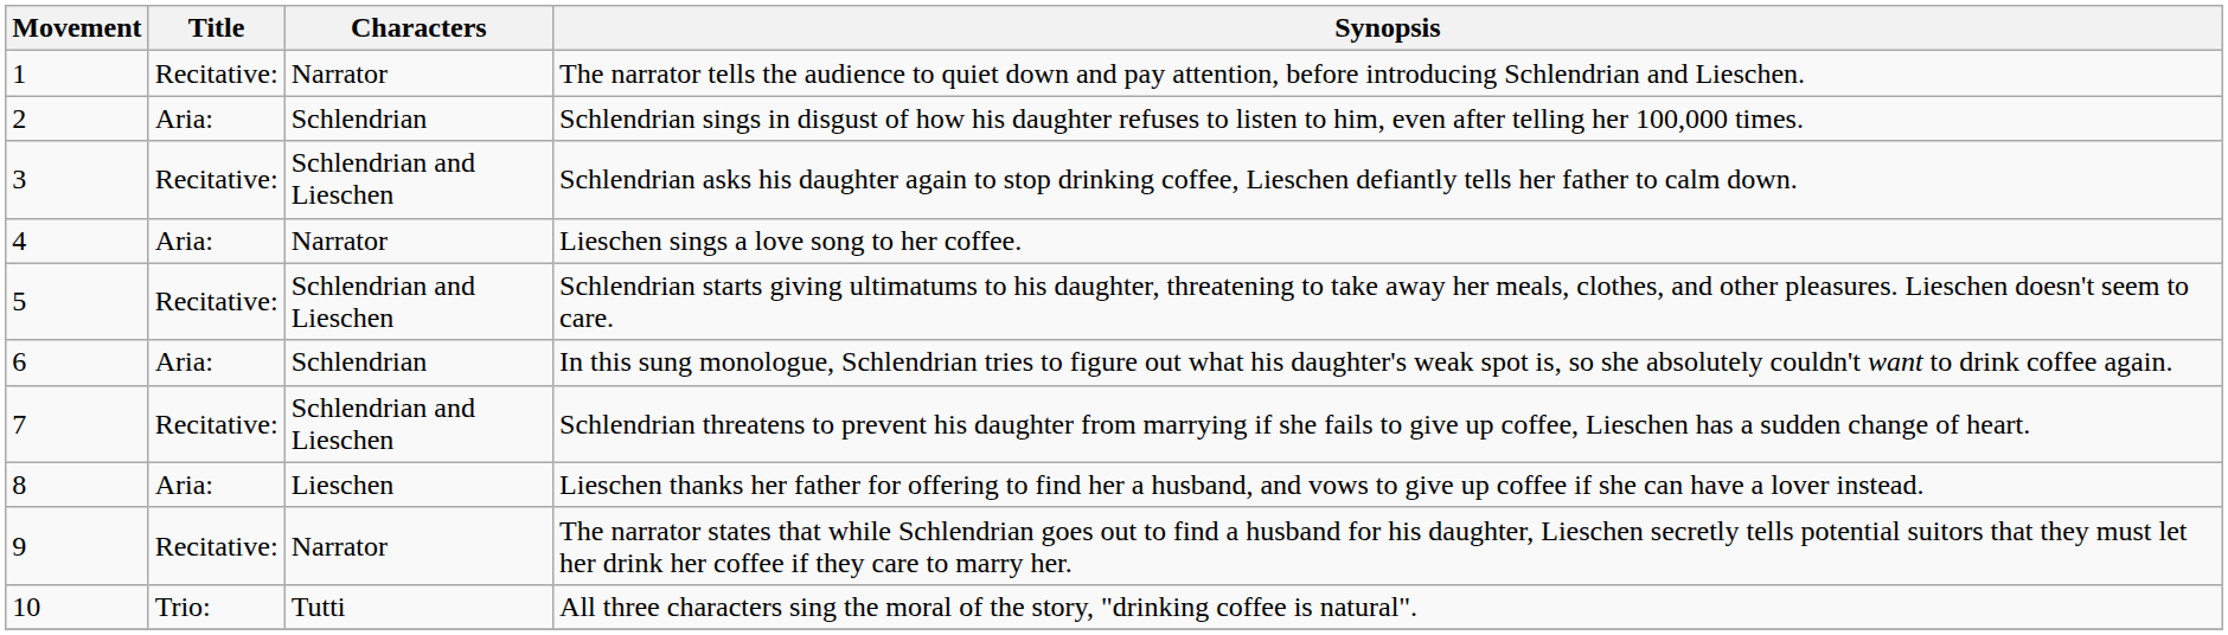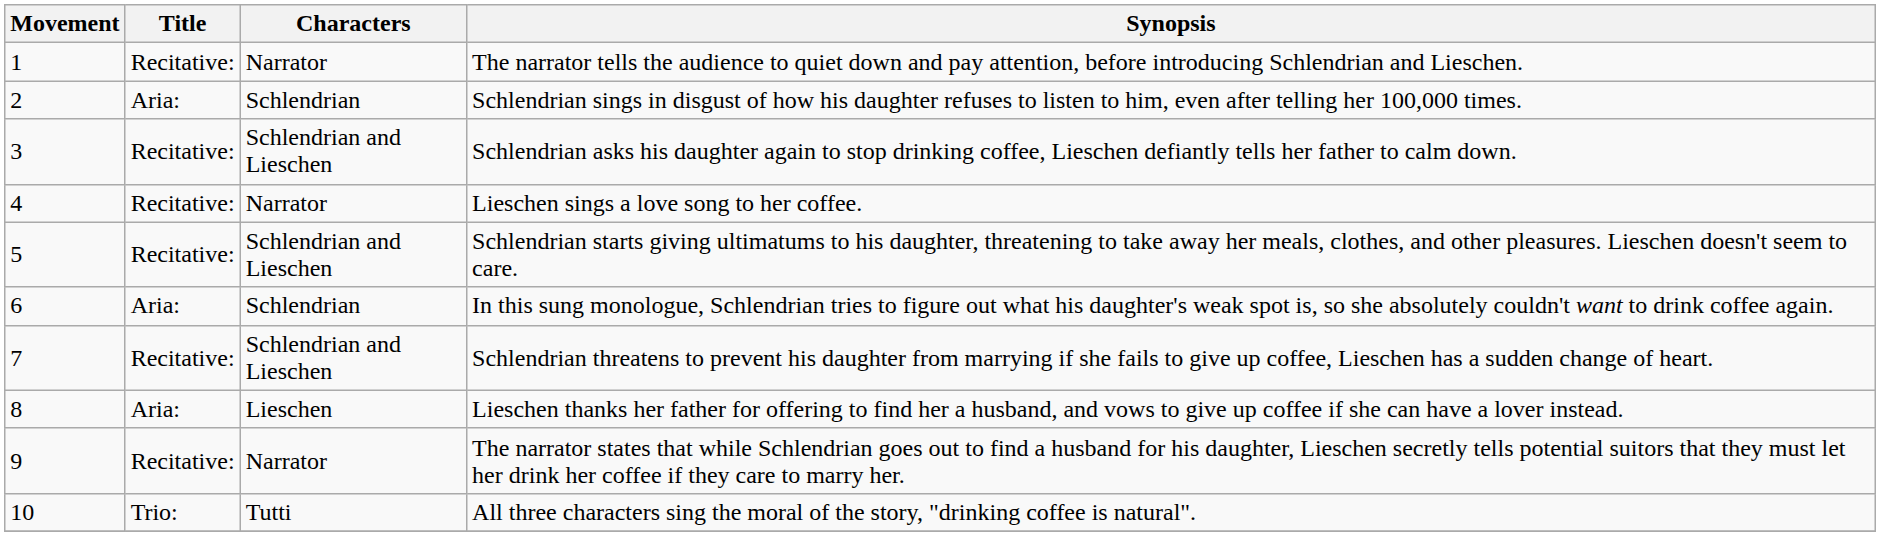Lieschen sings a love song to her coffee. | Title: Aria: -> Recitative:
